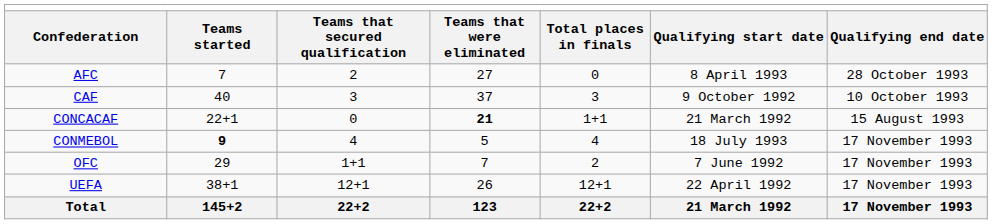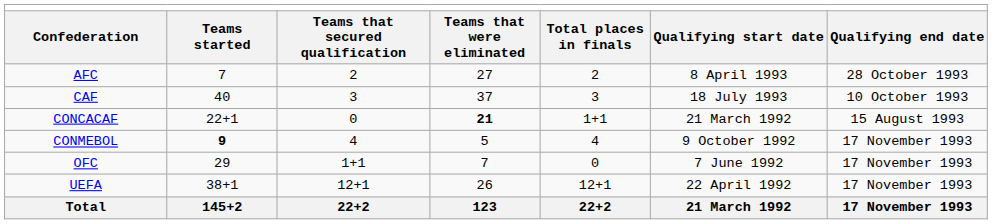AFC | column 5: 0 -> 2
CAF | column 6: 9 October 1992 -> 18 July 1993
CONMEBOL | column 6: 18 July 1993 -> 9 October 1992
OFC | column 5: 2 -> 0
